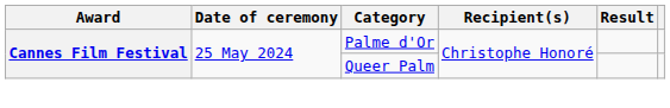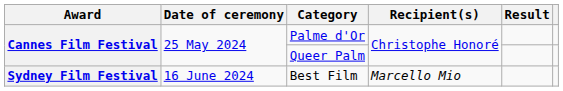+ row: Sydney Film Festival | 16 June 2024 | Best Film | Marcello Mio
